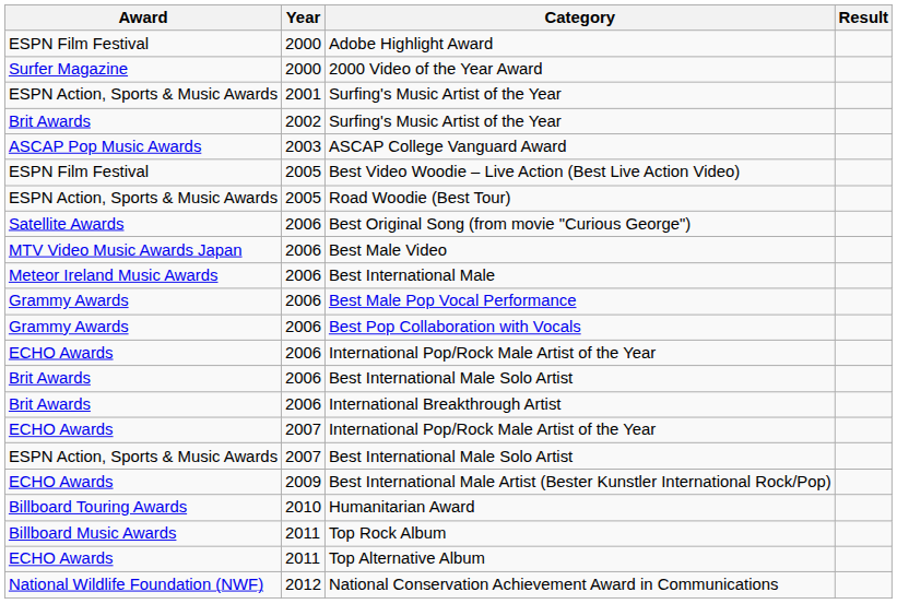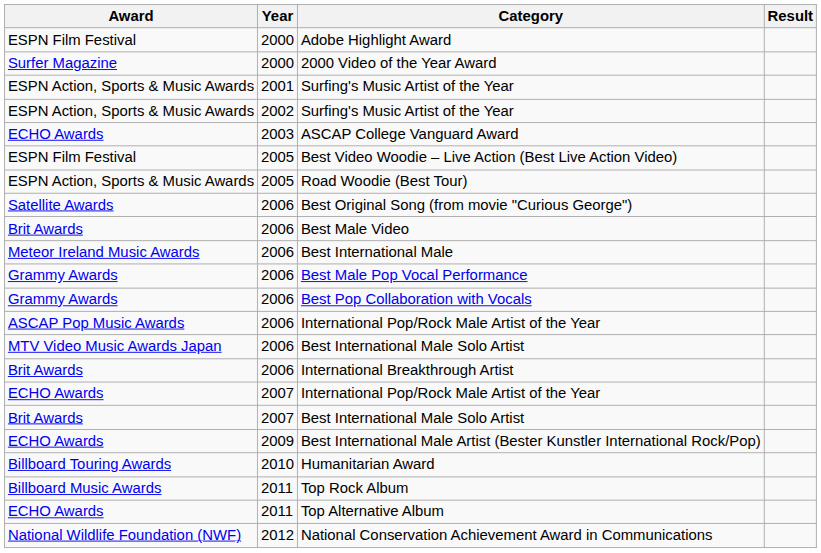2002 / Surfing's Music Artist of the Year | Award: Brit Awards -> ESPN Action, Sports & Music Awards
ASCAP College Vanguard Award | Award: ASCAP Pop Music Awards -> ECHO Awards
Best Male Video | Award: MTV Video Music Awards Japan -> Brit Awards
2006 / International Pop/Rock Male Artist of the Year | Award: ECHO Awards -> ASCAP Pop Music Awards
2006 / Best International Male Solo Artist | Award: Brit Awards -> MTV Video Music Awards Japan
2007 / Best International Male Solo Artist | Award: ESPN Action, Sports & Music Awards -> Brit Awards
